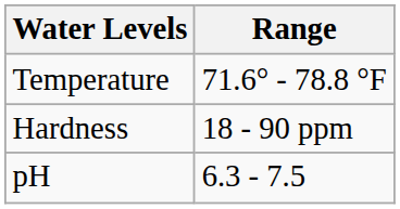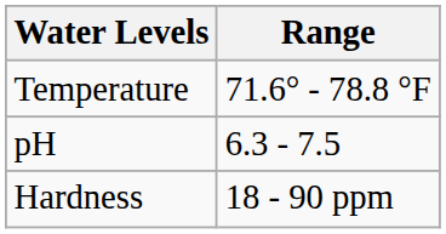rows swapped: pH <-> Hardness
